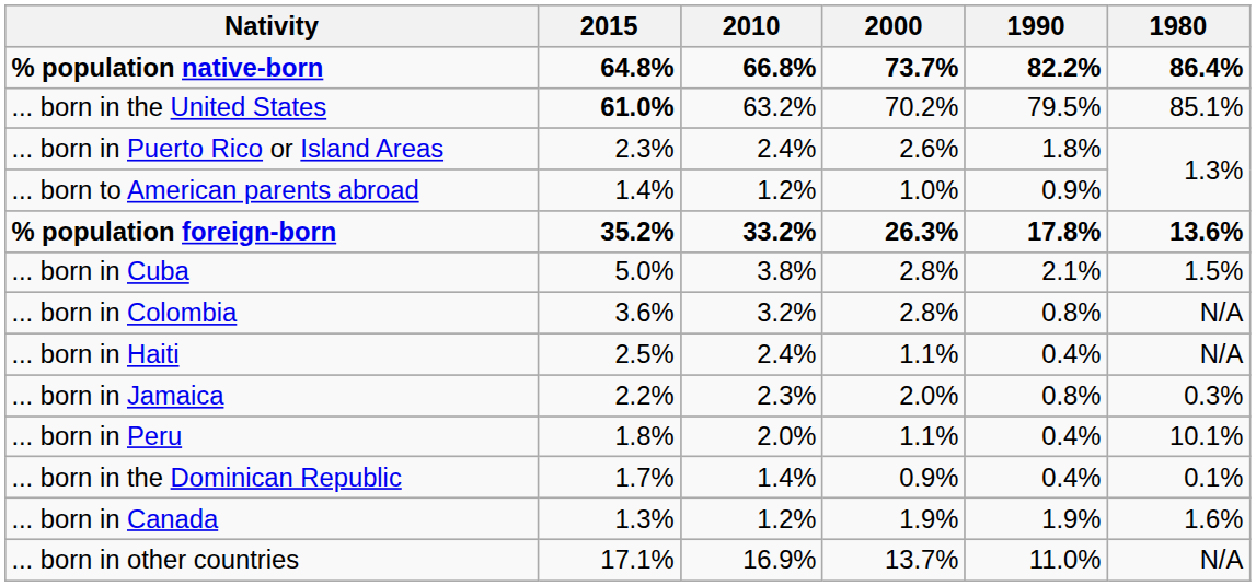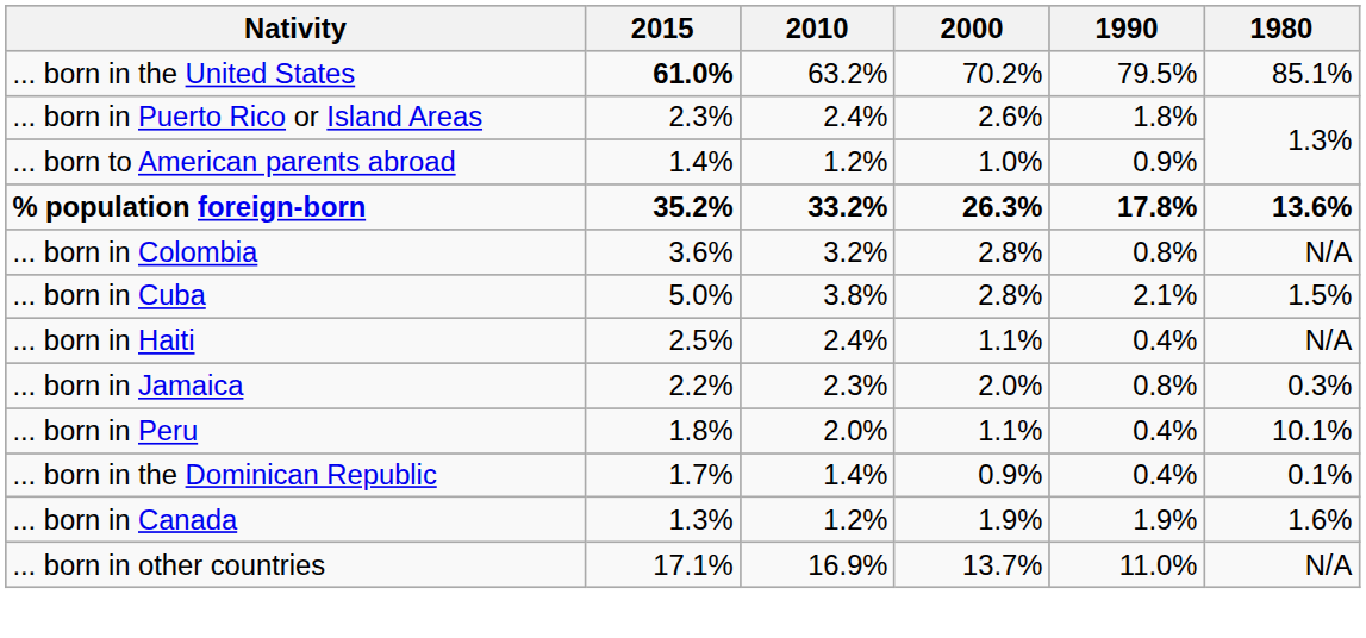- row: % population native-born | 64.8% | 66.8% | 73.7% | 82.2% | 86.4%
rows swapped: ... born in Cuba <-> ... born in Colombia
